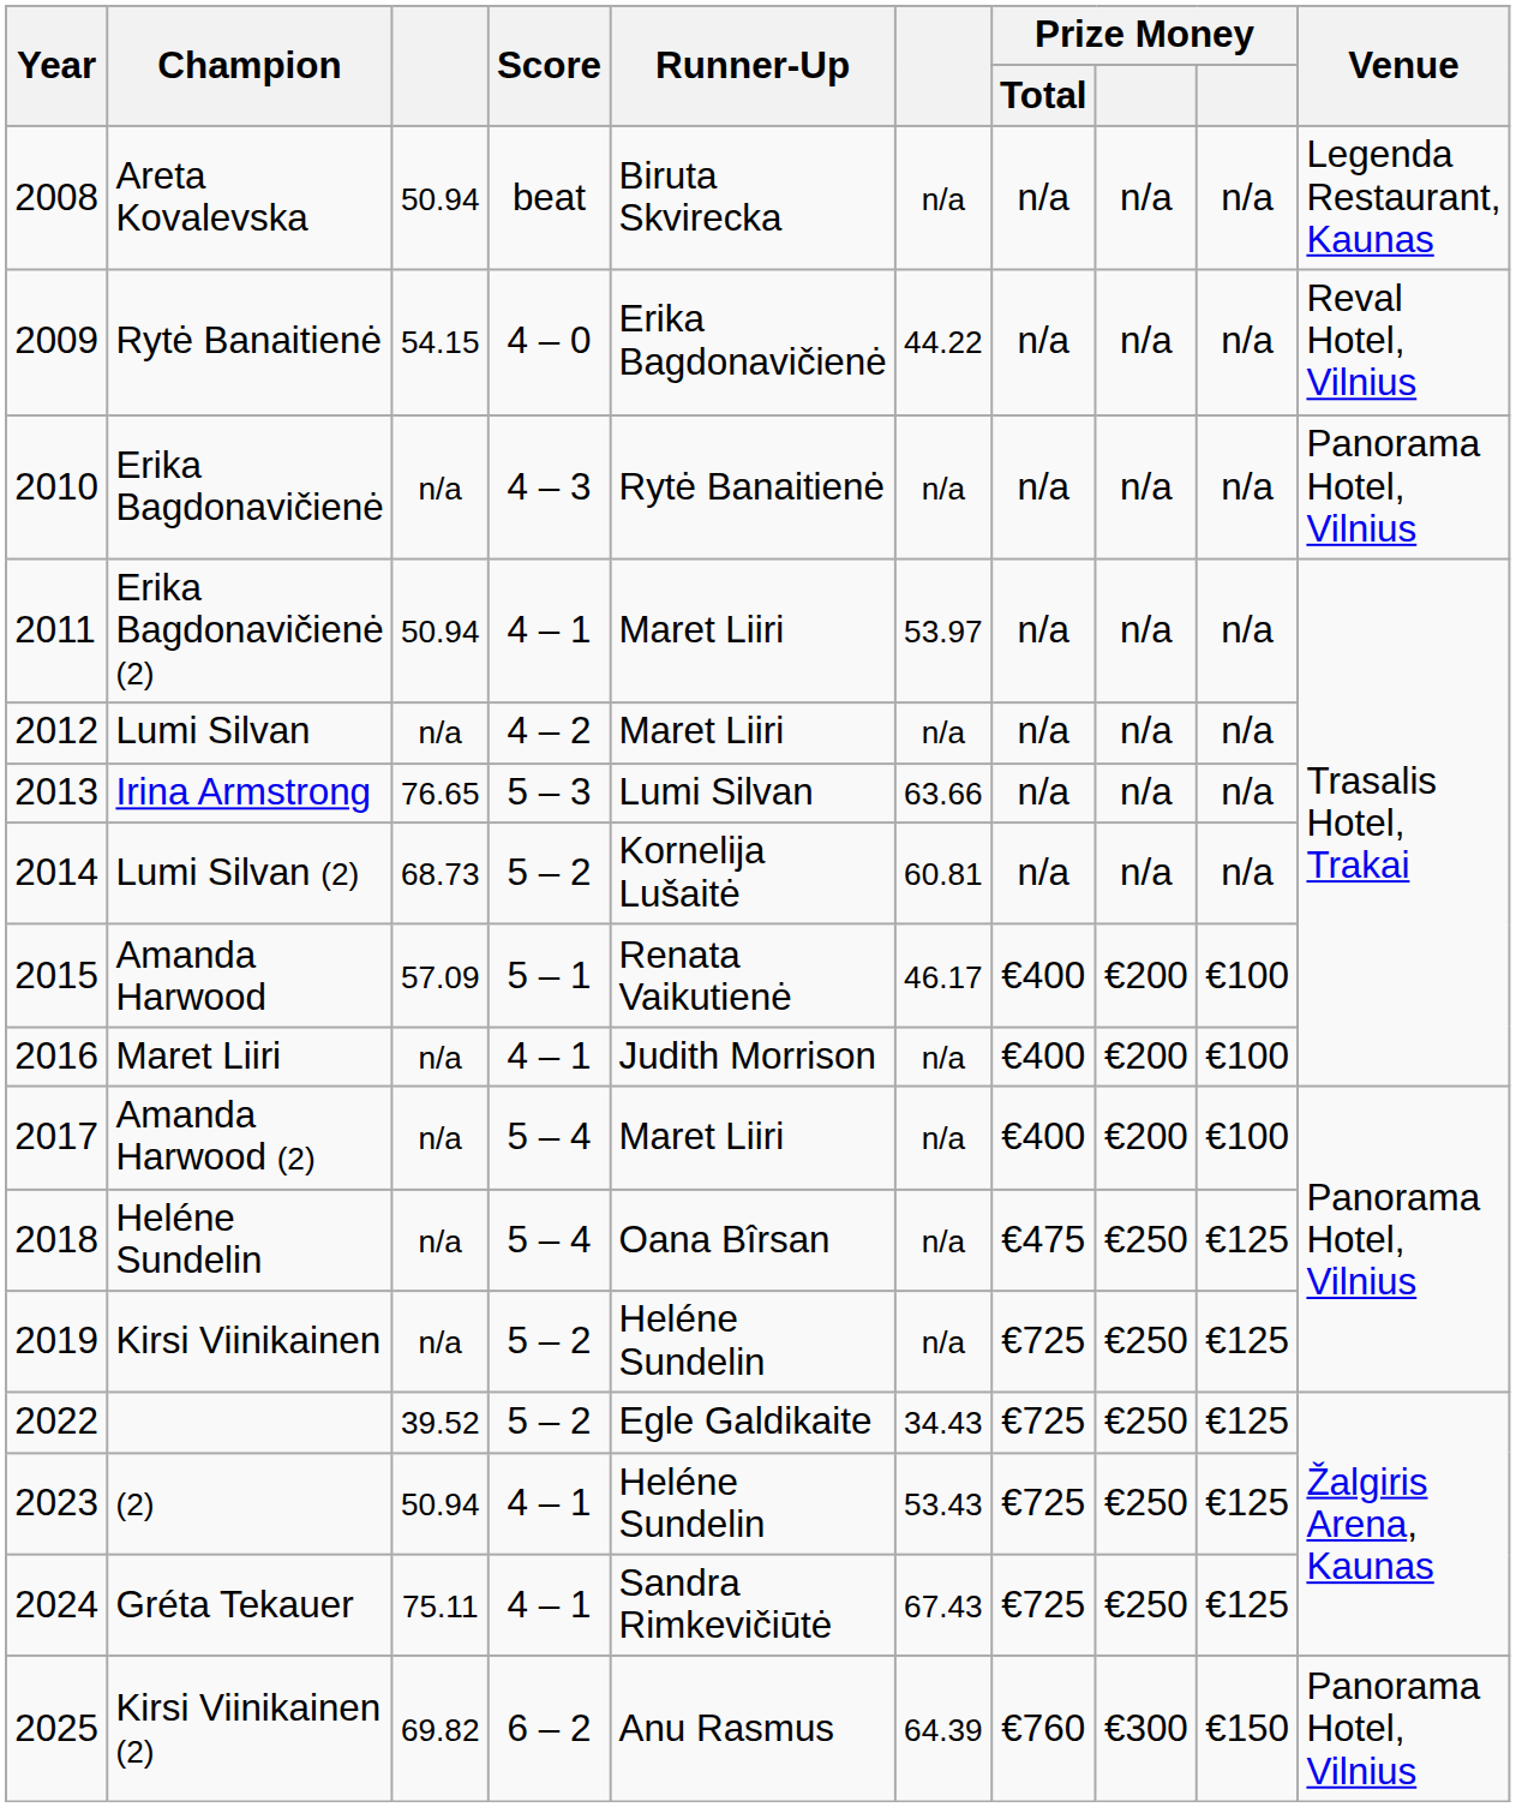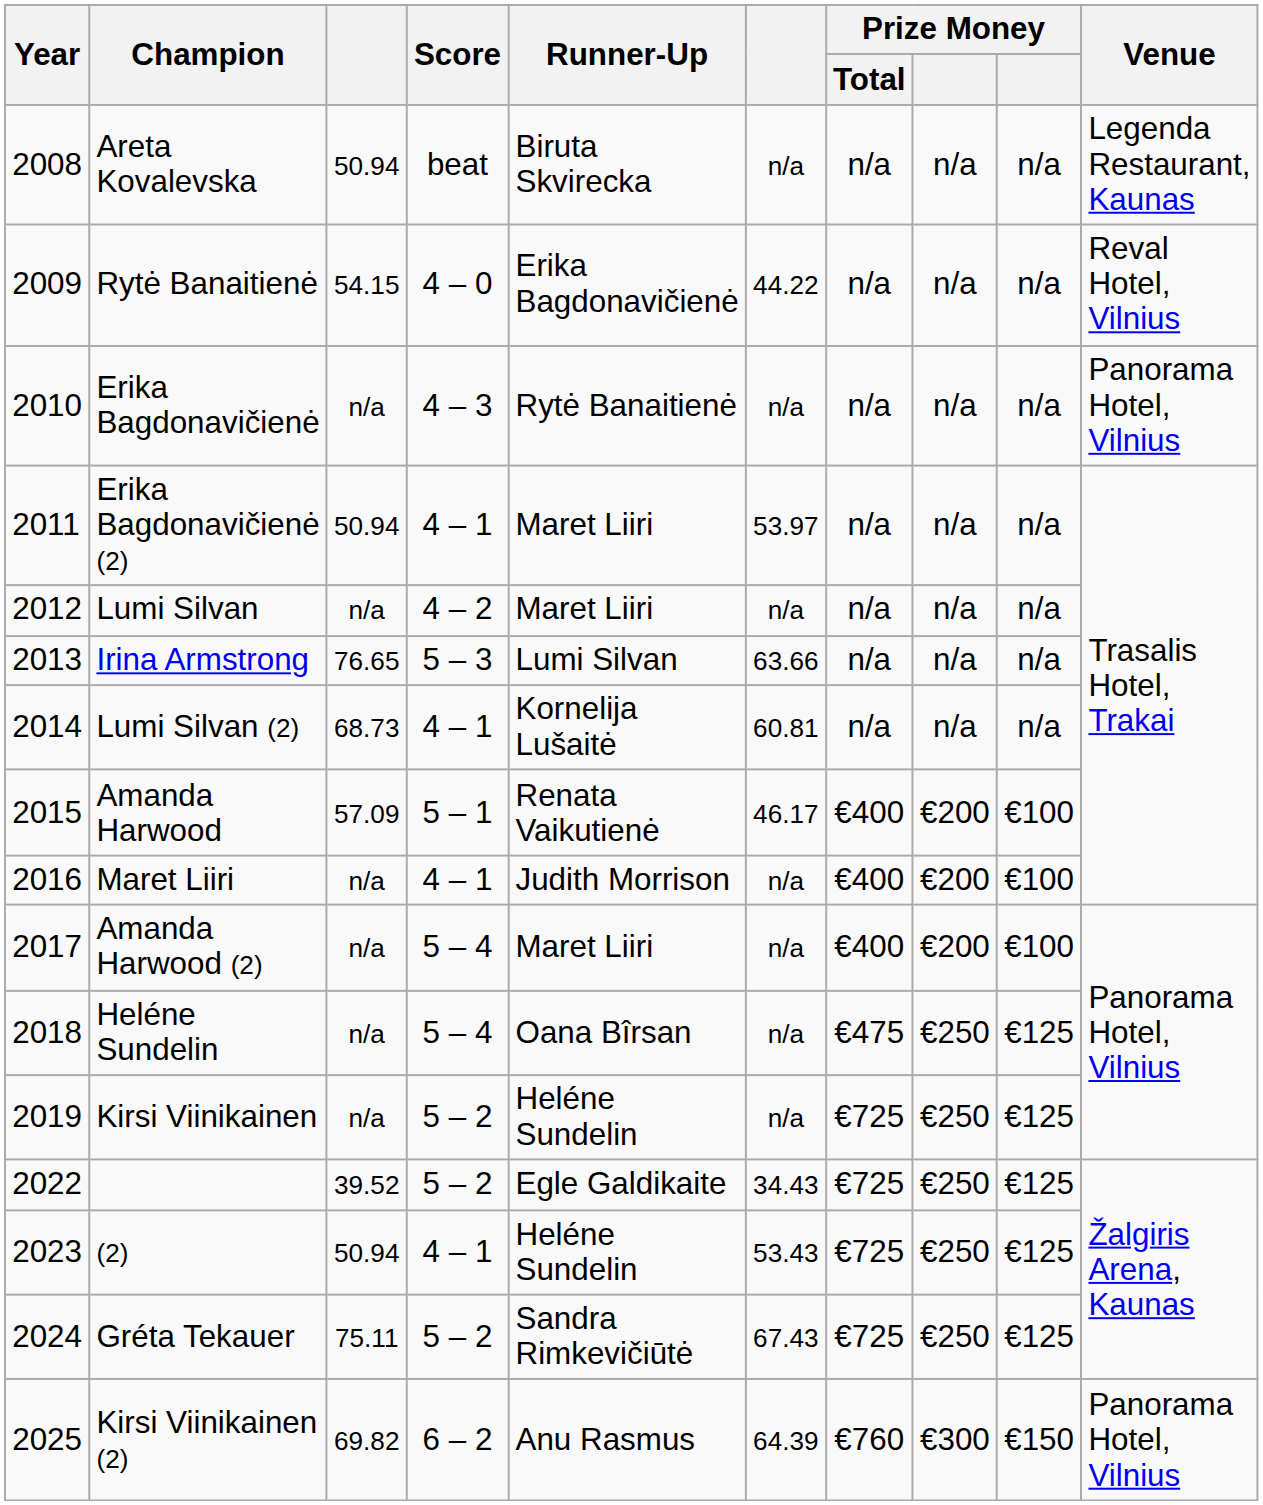Lumi Silvan (2) | Score: 5 – 2 -> 4 – 1
Gréta Tekauer | Score: 4 – 1 -> 5 – 2
